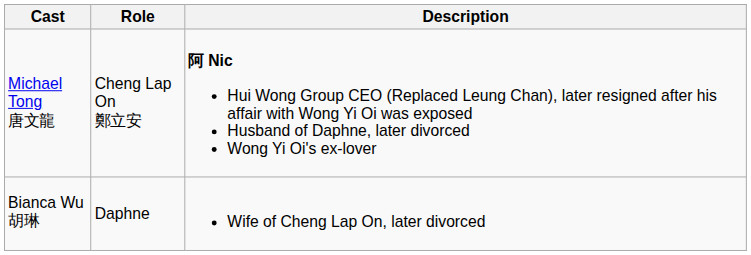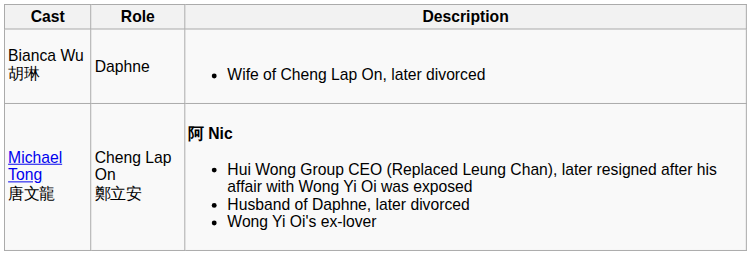rows swapped: Michael Tong 唐文龍 <-> Bianca Wu 胡琳
